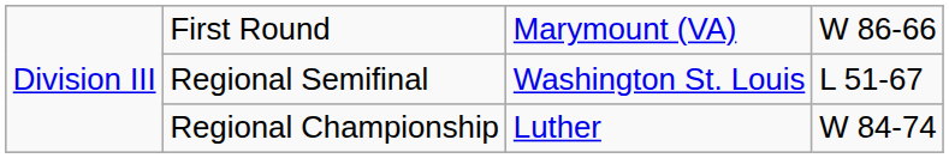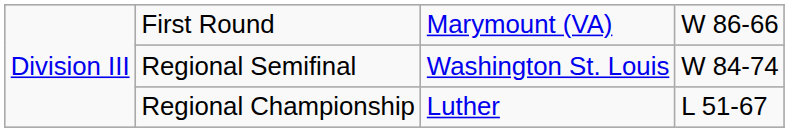Regional Semifinal | column 4: L 51-67 -> W 84-74
Regional Championship | column 4: W 84-74 -> L 51-67
